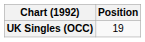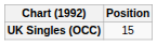UK Singles (OCC) | Position: 19 -> 15
